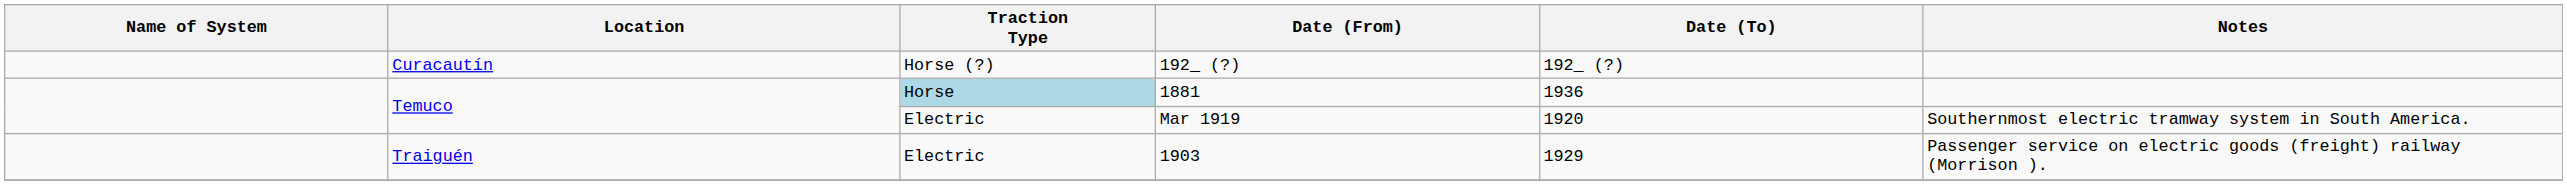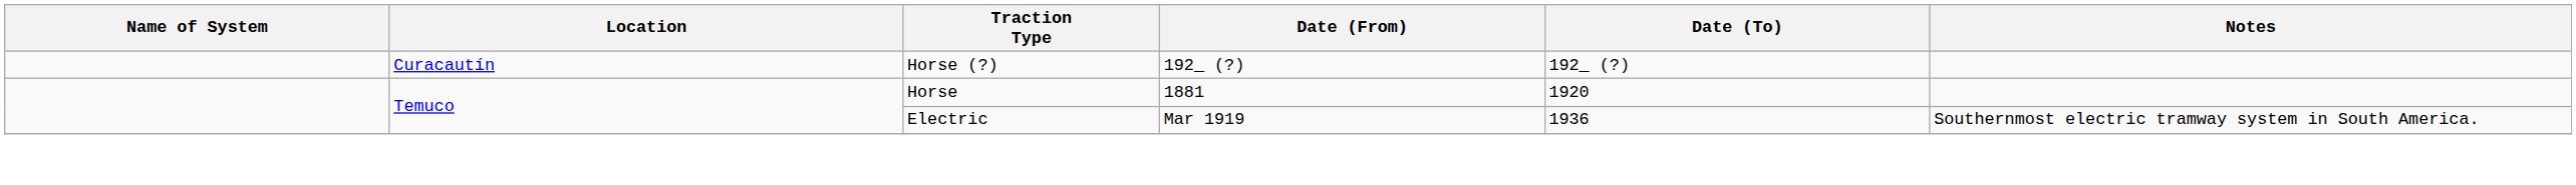1881 | Traction Type: lightblue background -> no background
1881 | Date (To): 1936 -> 1920
Mar 1919 | Date (To): 1920 -> 1936
- row: Traiguén | Electric | 1903 | 1929 | Passenger service on electric goods (freight) railway (Morrison ).
